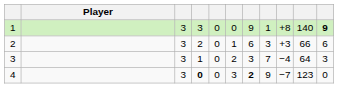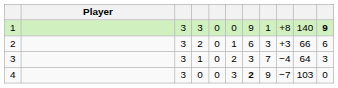4 | column 4: bold -> normal
4 | column 10: 123 -> 103
